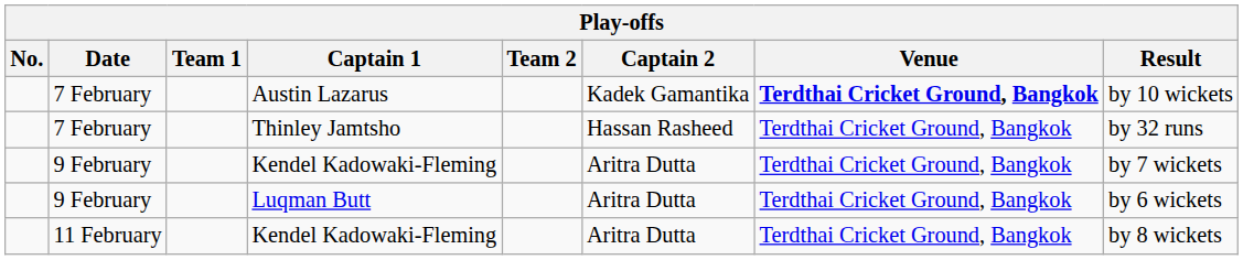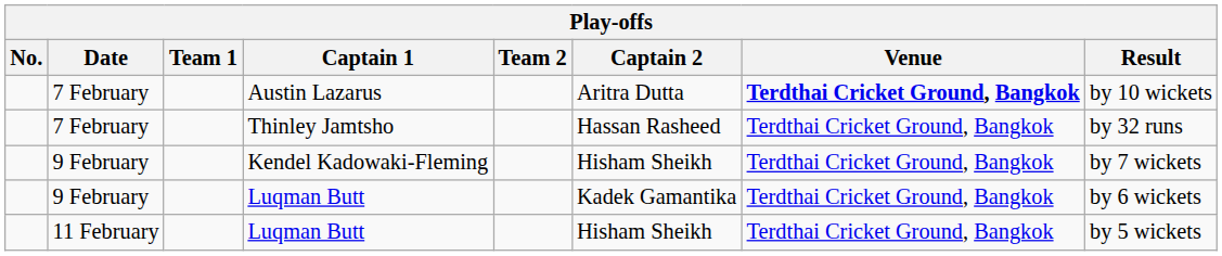Austin Lazarus | Captain 2: Kadek Gamantika -> Aritra Dutta
9 February / Kendel Kadowaki-Fleming | Captain 2: Aritra Dutta -> Hisham Sheikh
9 February / Luqman Butt | Captain 2: Aritra Dutta -> Kadek Gamantika
- row: 11 February | Kendel Kadowaki-Fleming | Aritra Dutta | Terdthai Cricket Ground, Bangkok | by 8 wickets
+ row: 11 February | Luqman Butt | Hisham Sheikh | Terdthai Cricket Ground, Bangkok | by 5 wickets
